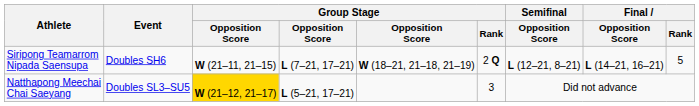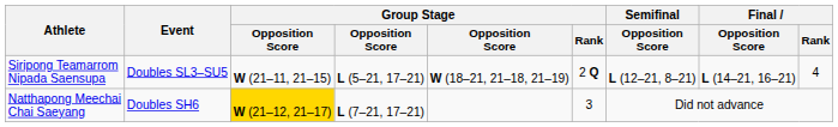Siripong Teamarrom Nipada Saensupa | Event: Doubles SH6 -> Doubles SL3–SU5
Siripong Teamarrom Nipada Saensupa | column 4: L (7–21, 17–21) -> L (5–21, 17–21)
Siripong Teamarrom Nipada Saensupa | Final / Rank: 5 -> 4
Natthapong Meechai Chai Saeyang | Event: Doubles SL3–SU5 -> Doubles SH6
Natthapong Meechai Chai Saeyang | column 4: L (5–21, 17–21) -> L (7–21, 17–21)
